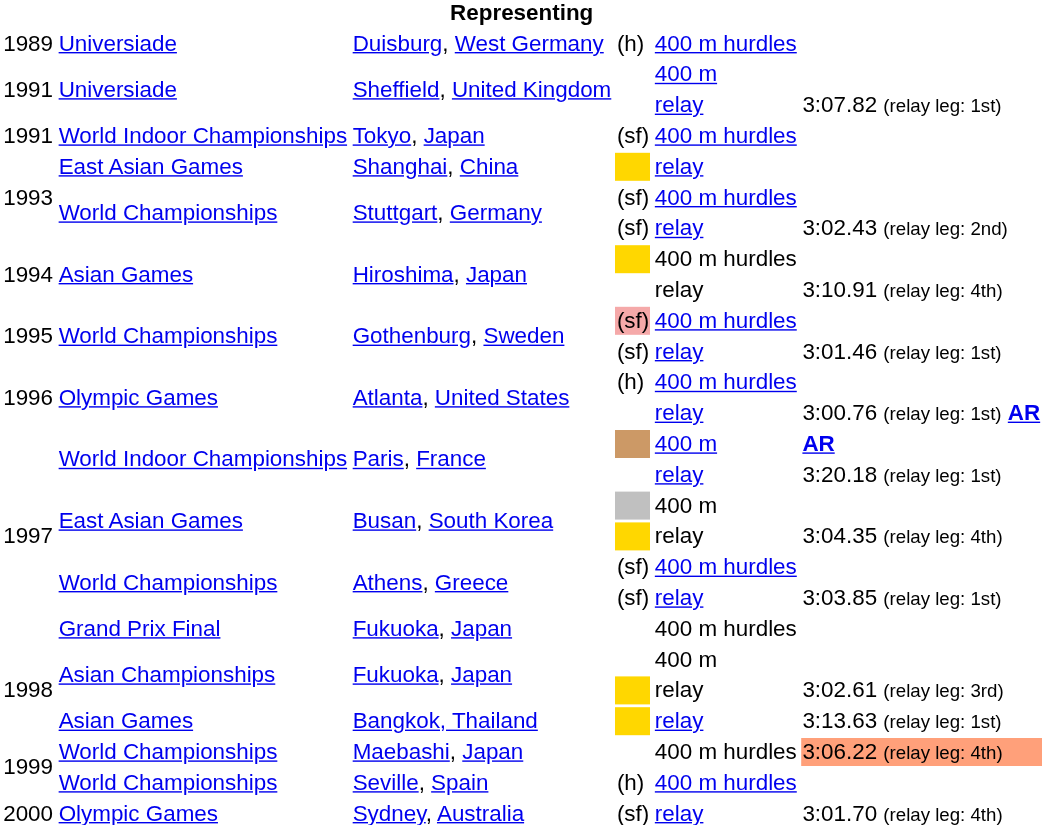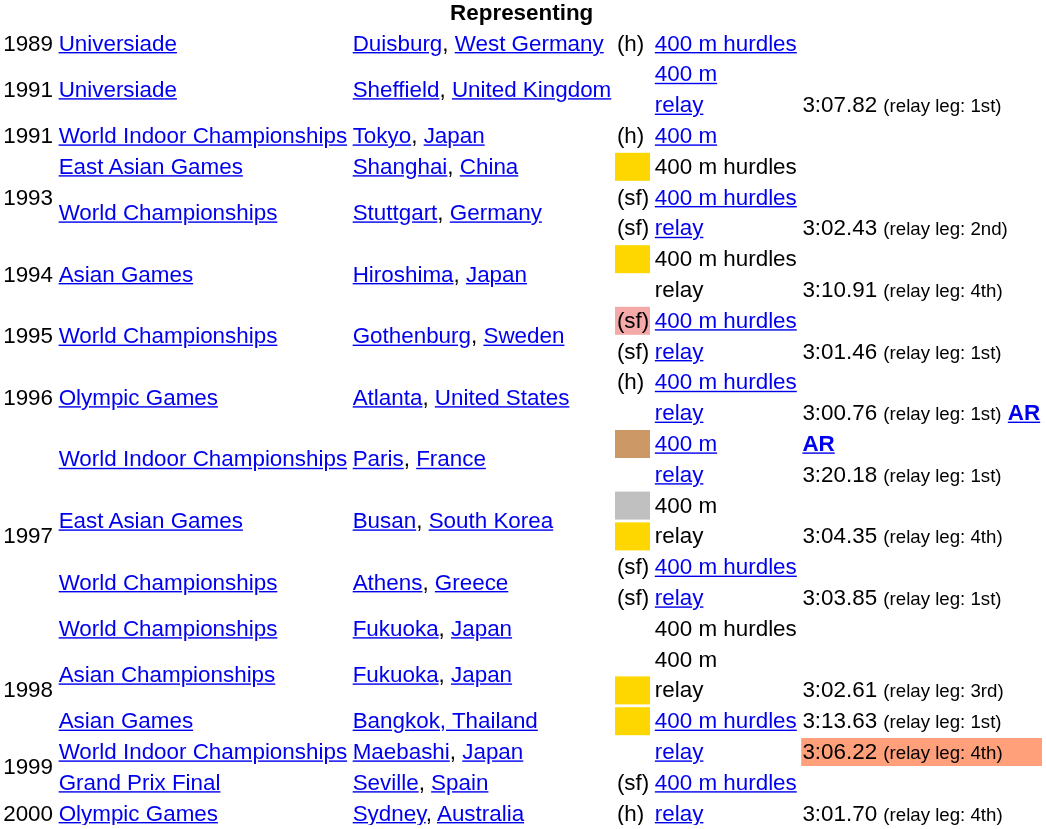Tokyo, Japan | column 4: (sf) -> (h)
Tokyo, Japan | column 5: 400 m hurdles -> 400 m
Shanghai, China | column 5: relay -> 400 m hurdles
1997 / Fukuoka, Japan | column 2: Grand Prix Final -> World Championships
Bangkok, Thailand | column 5: relay -> 400 m hurdles
Maebashi, Japan | column 2: World Championships -> World Indoor Championships
Maebashi, Japan | column 5: 400 m hurdles -> relay
Seville, Spain | column 2: World Championships -> Grand Prix Final
Seville, Spain | column 4: (h) -> (sf)
Sydney, Australia | column 4: (sf) -> (h)
